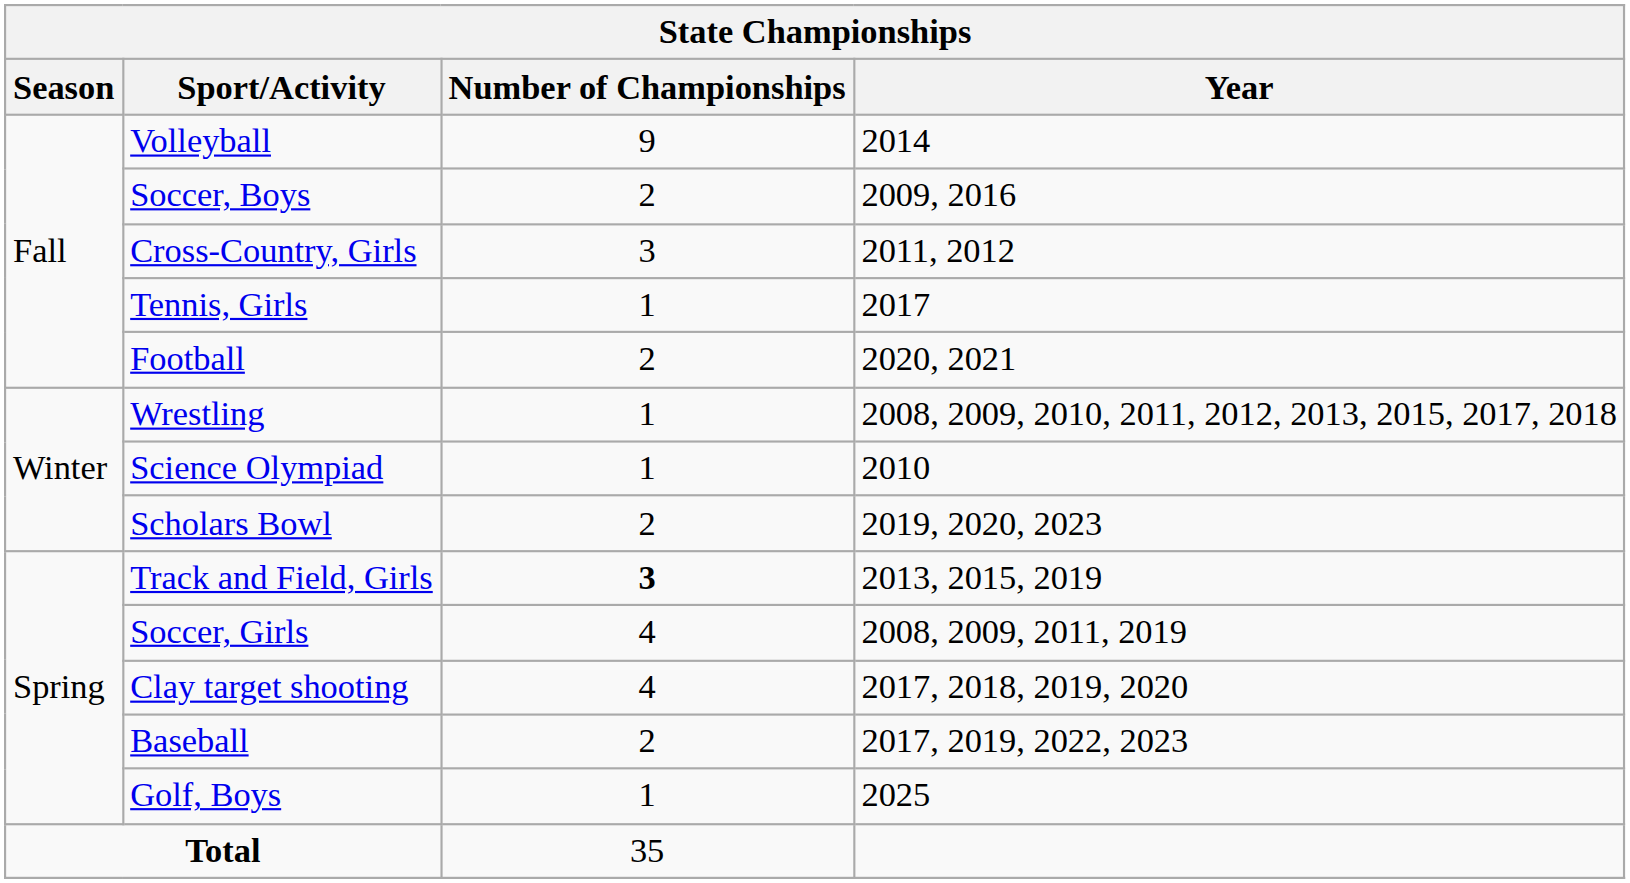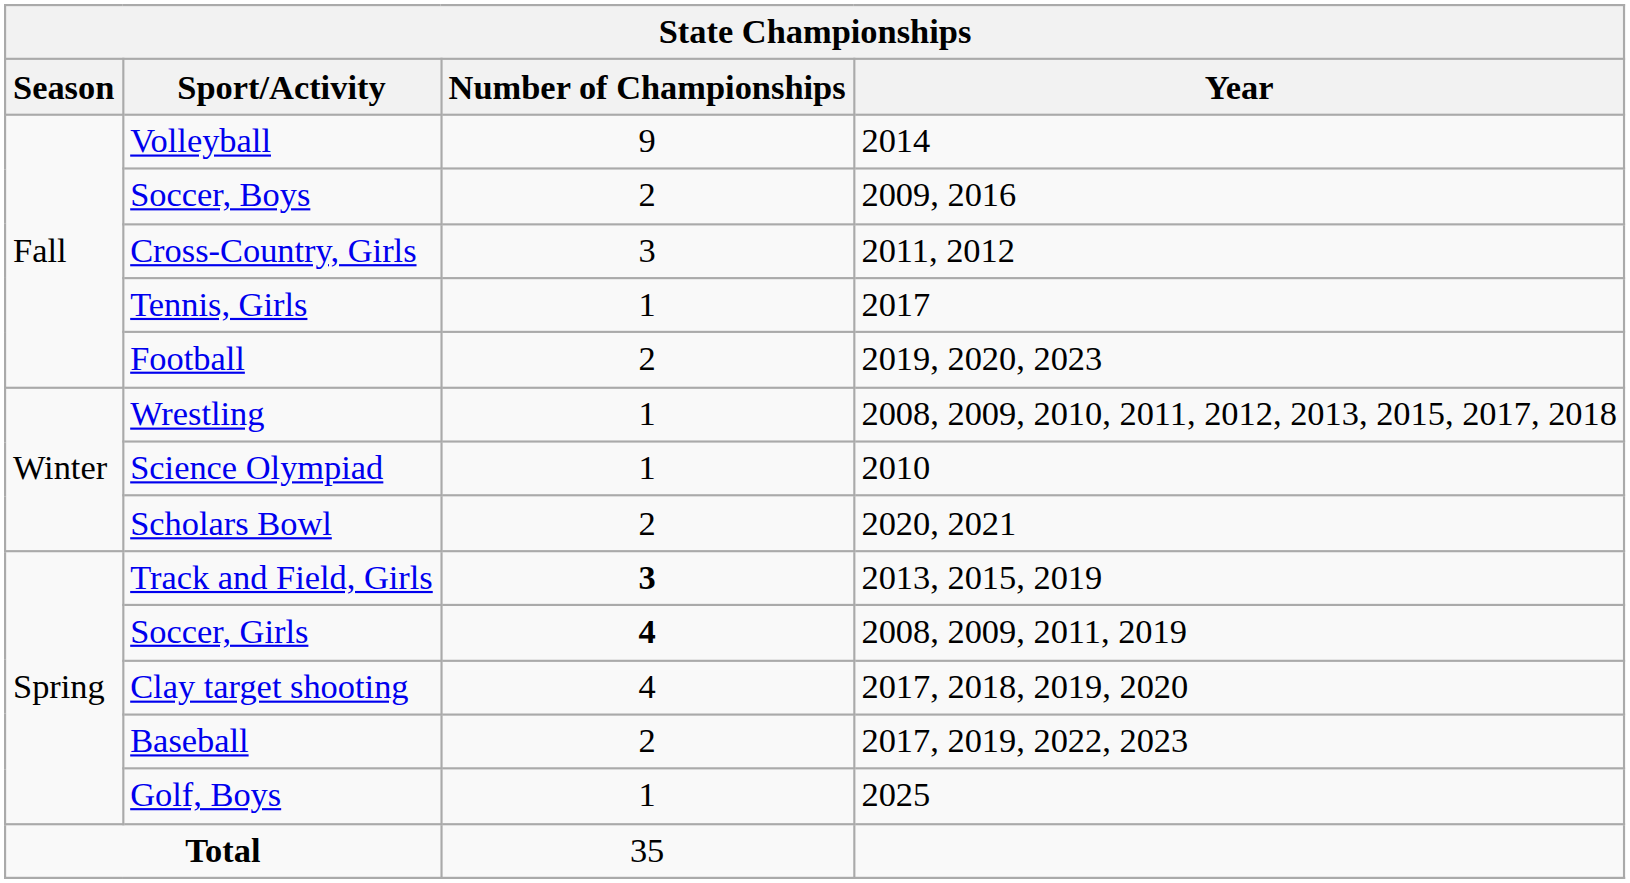Football | Year: 2020, 2021 -> 2019, 2020, 2023
Scholars Bowl | Year: 2019, 2020, 2023 -> 2020, 2021
Soccer, Girls | Number of Championships: normal -> bold
